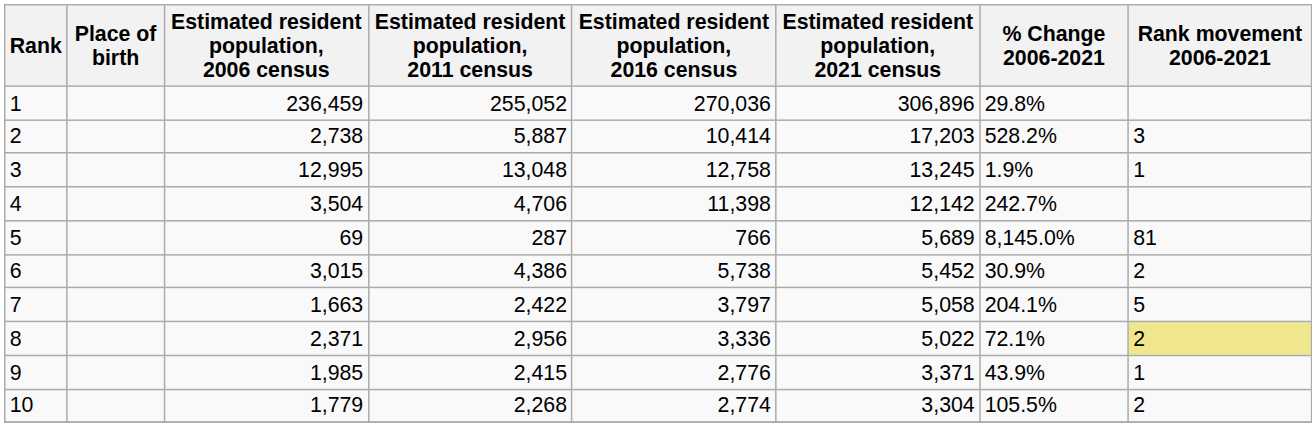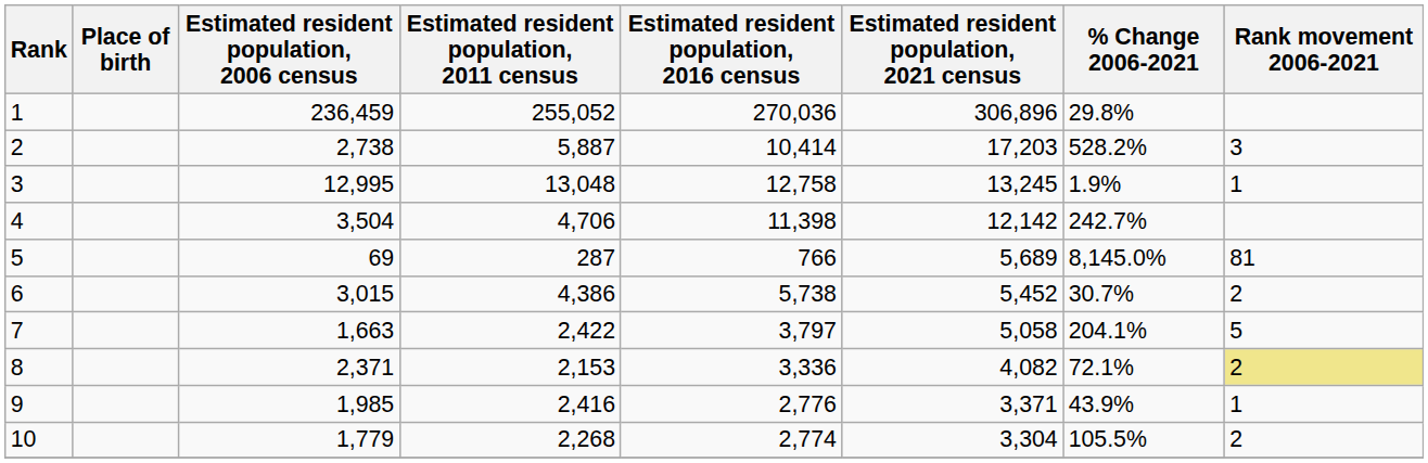6 | % Change 2006-2021: 30.9% -> 30.7%
8 | Estimated resident population, 2011 census: 2,956 -> 2,153
8 | Estimated resident population, 2021 census: 5,022 -> 4,082
9 | Estimated resident population, 2011 census: 2,415 -> 2,416
